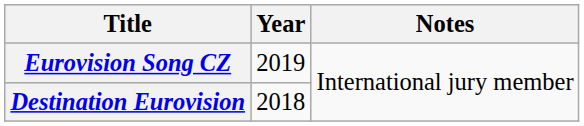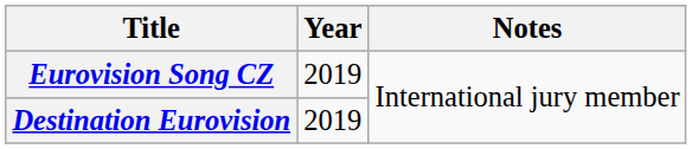Destination Eurovision | Year: 2018 -> 2019
